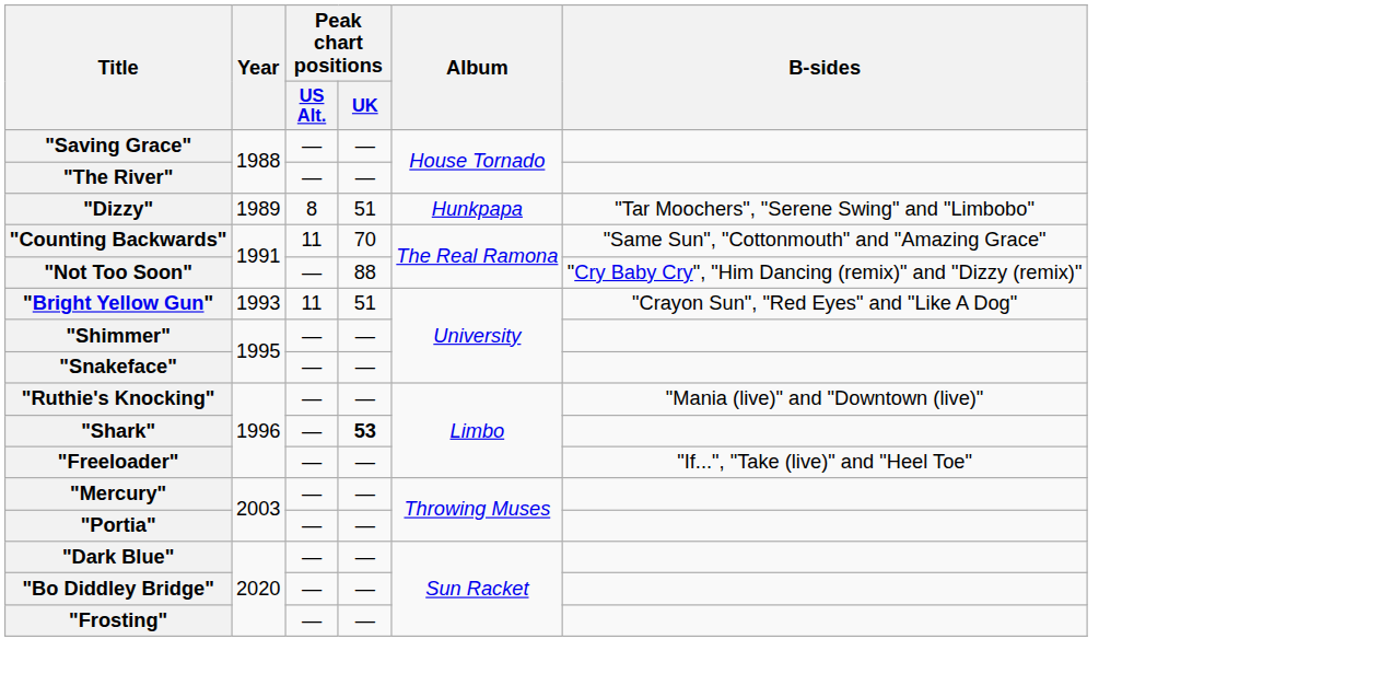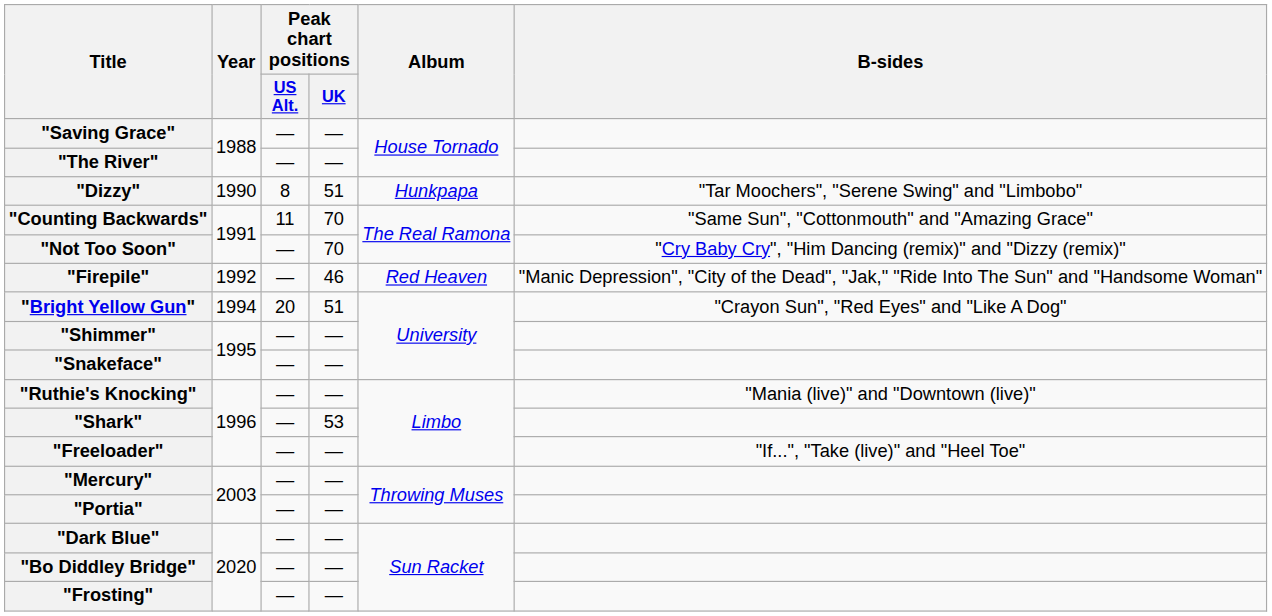"Dizzy" | Year: 1989 -> 1990
"Not Too Soon" | Peak chart positions / UK: 88 -> 70
+ row: "Firepile" | 1992 | — | 46 | Red Heaven | "Manic Depression", "City of the Dead", "Jak," "Ride Into The Sun" and "Handsome Woman"
"Bright Yellow Gun" | Year: 1993 -> 1994
"Bright Yellow Gun" | Peak chart positions / US Alt.: 11 -> 20
"Shark" | Peak chart positions / UK: bold -> normal
